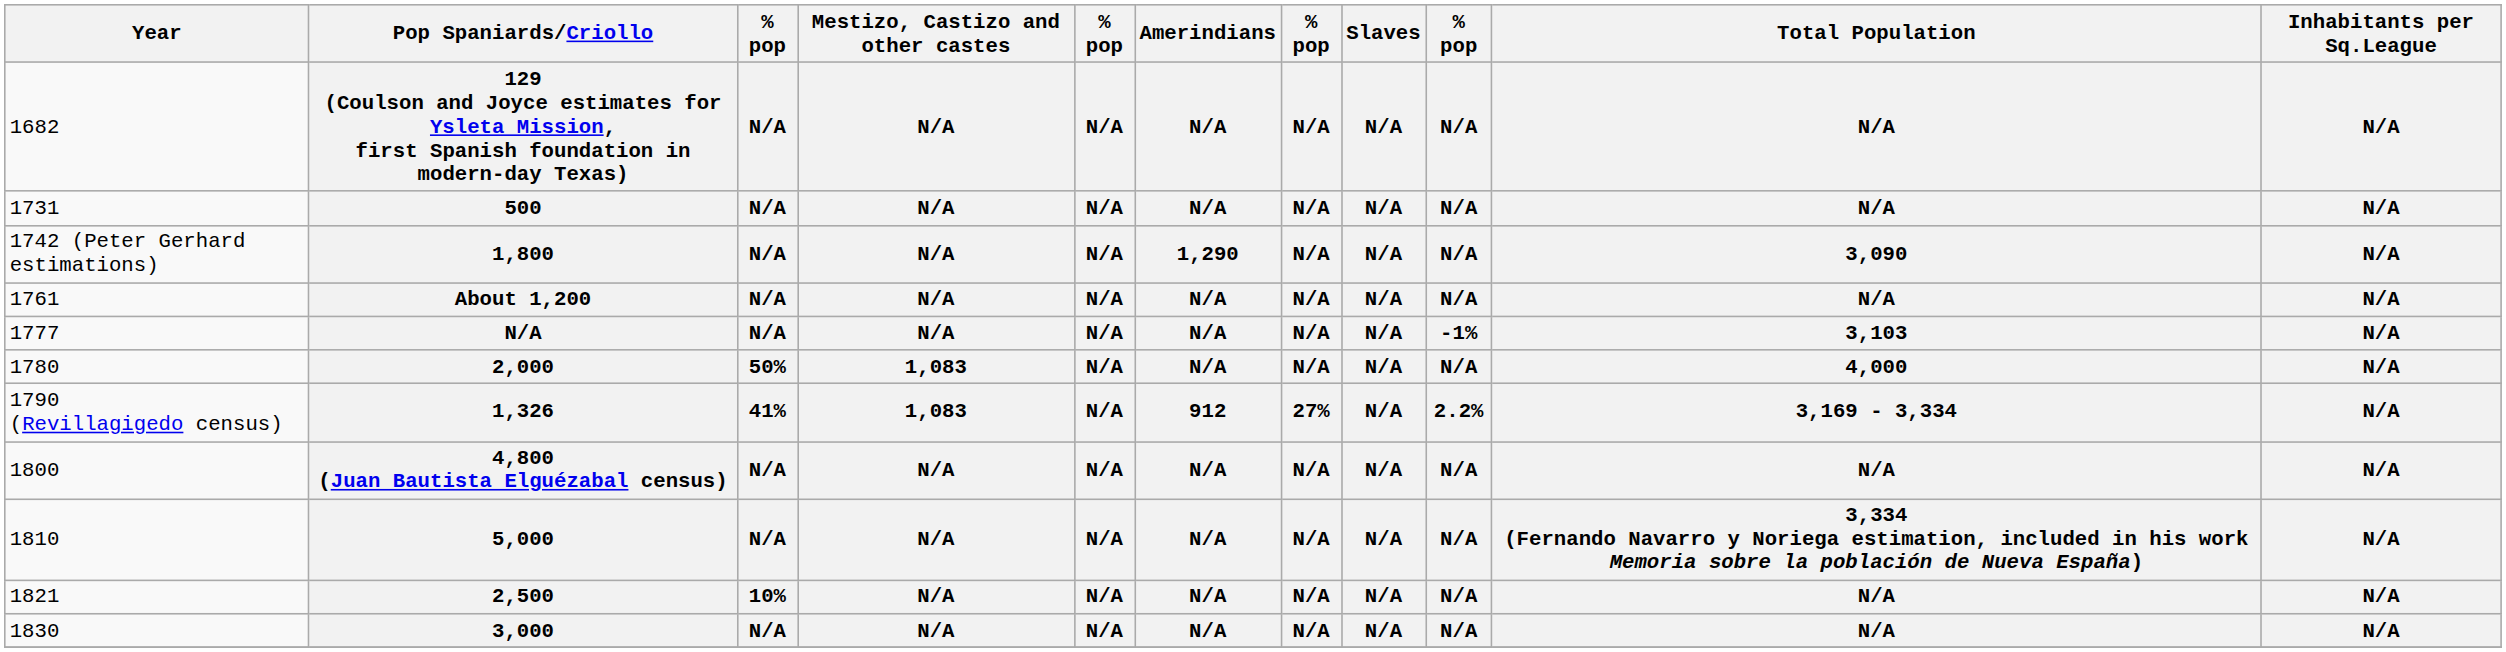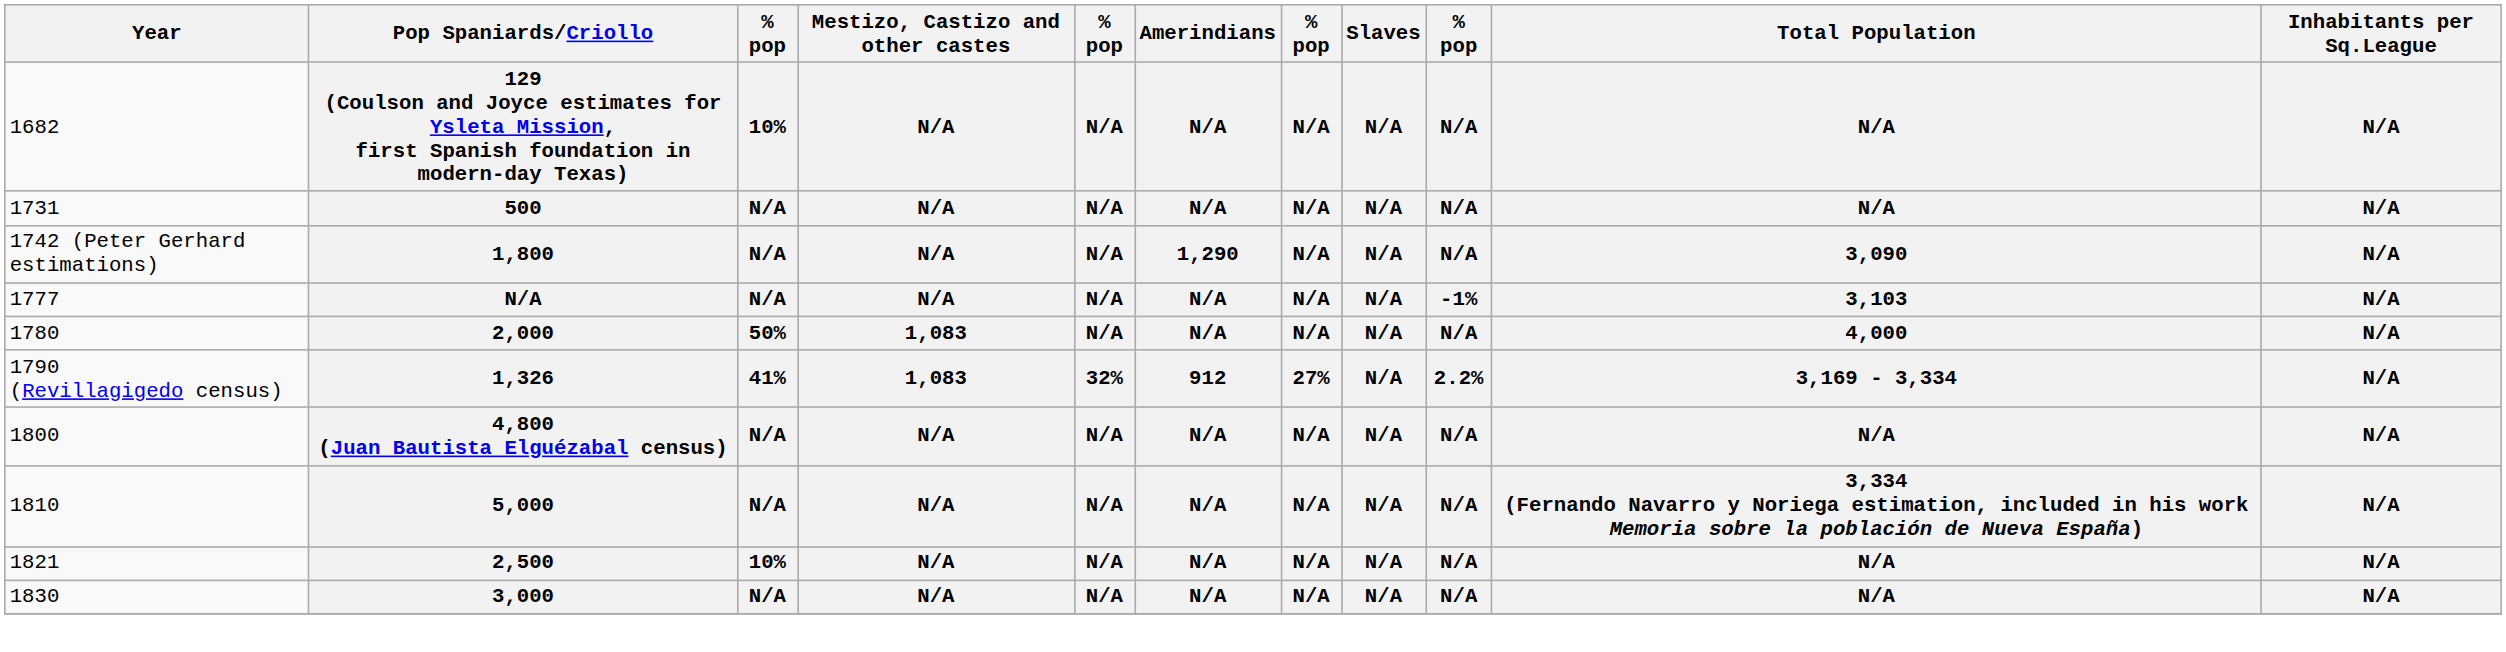1682 | column 3: N/A -> 10%
- row: 1761 | About 1,200 | N/A | N/A | N/A | N/A | N/A | N/A | N/A | N/A | N/A
1790 (Revillagigedo census) | column 5: N/A -> 32%
